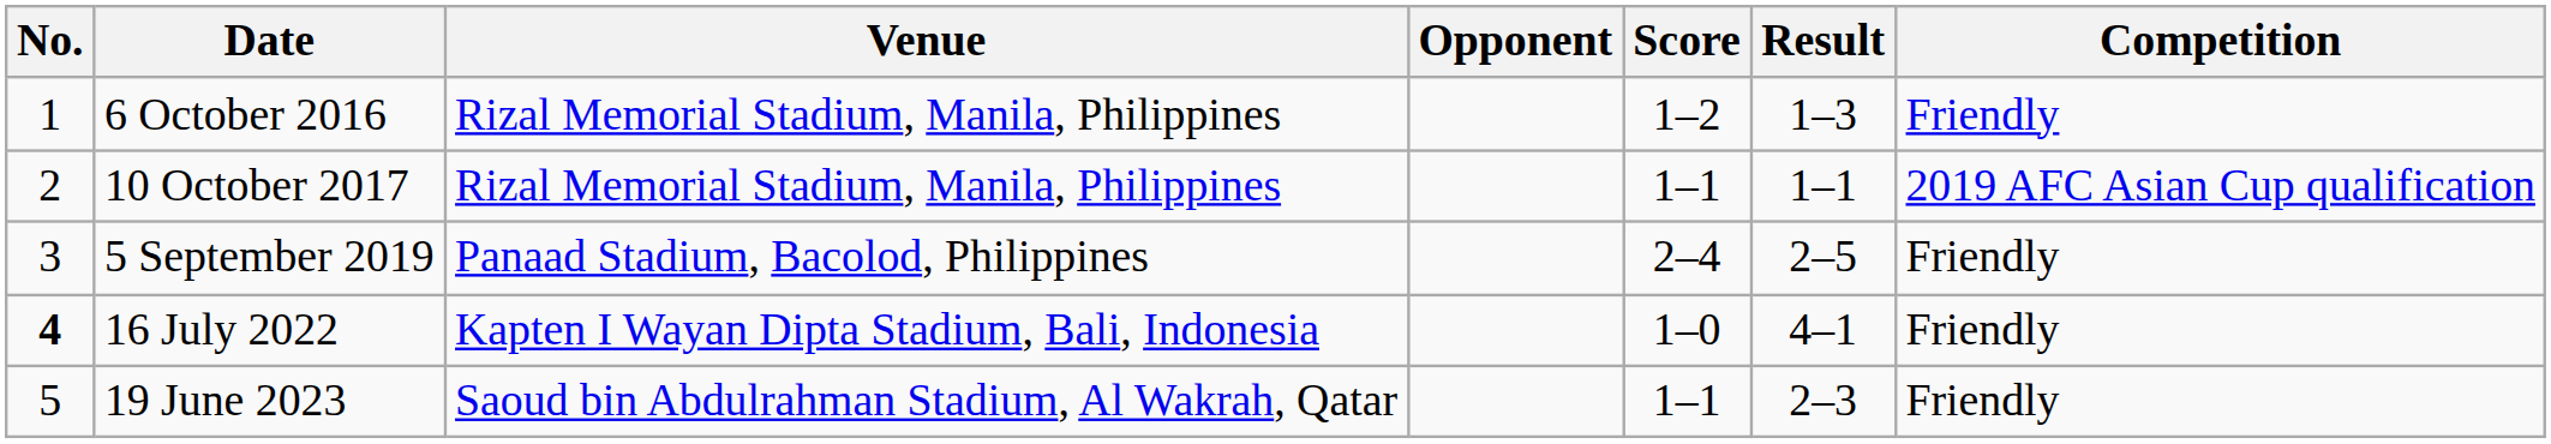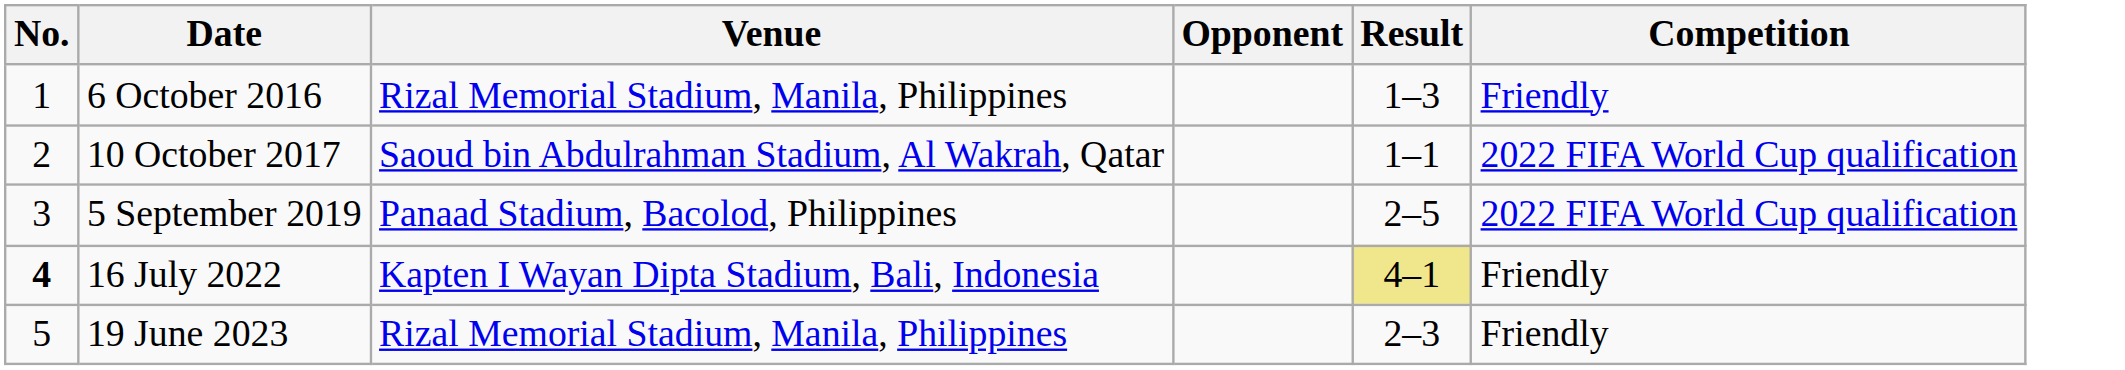- column: Score | 1–2 | 1–1 | 2–4 | 1–0 | 1–1
10 October 2017 | Venue: Rizal Memorial Stadium, Manila, Philippines -> Saoud bin Abdulrahman Stadium, Al Wakrah, Qatar
10 October 2017 | Competition: 2019 AFC Asian Cup qualification -> 2022 FIFA World Cup qualification
5 September 2019 | Competition: Friendly -> 2022 FIFA World Cup qualification
16 July 2022 | Result: no background -> khaki background
19 June 2023 | Venue: Saoud bin Abdulrahman Stadium, Al Wakrah, Qatar -> Rizal Memorial Stadium, Manila, Philippines
